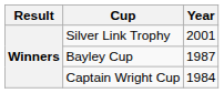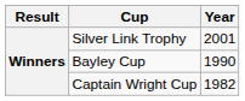Bayley Cup | Year: 1987 -> 1990
Captain Wright Cup | Year: 1984 -> 1982
